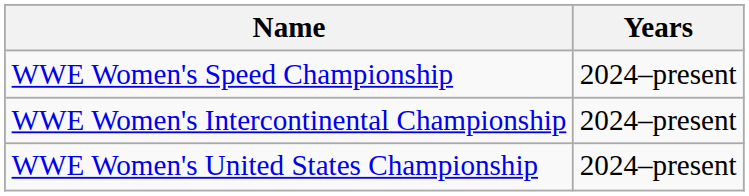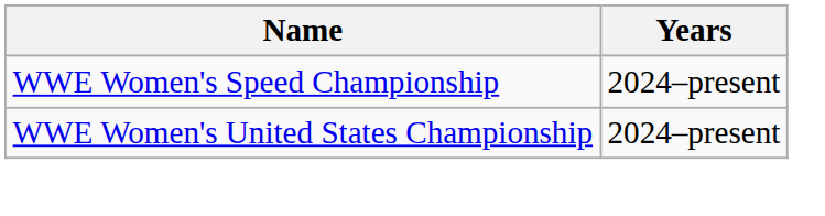- row: WWE Women's Intercontinental Championship | 2024–present
